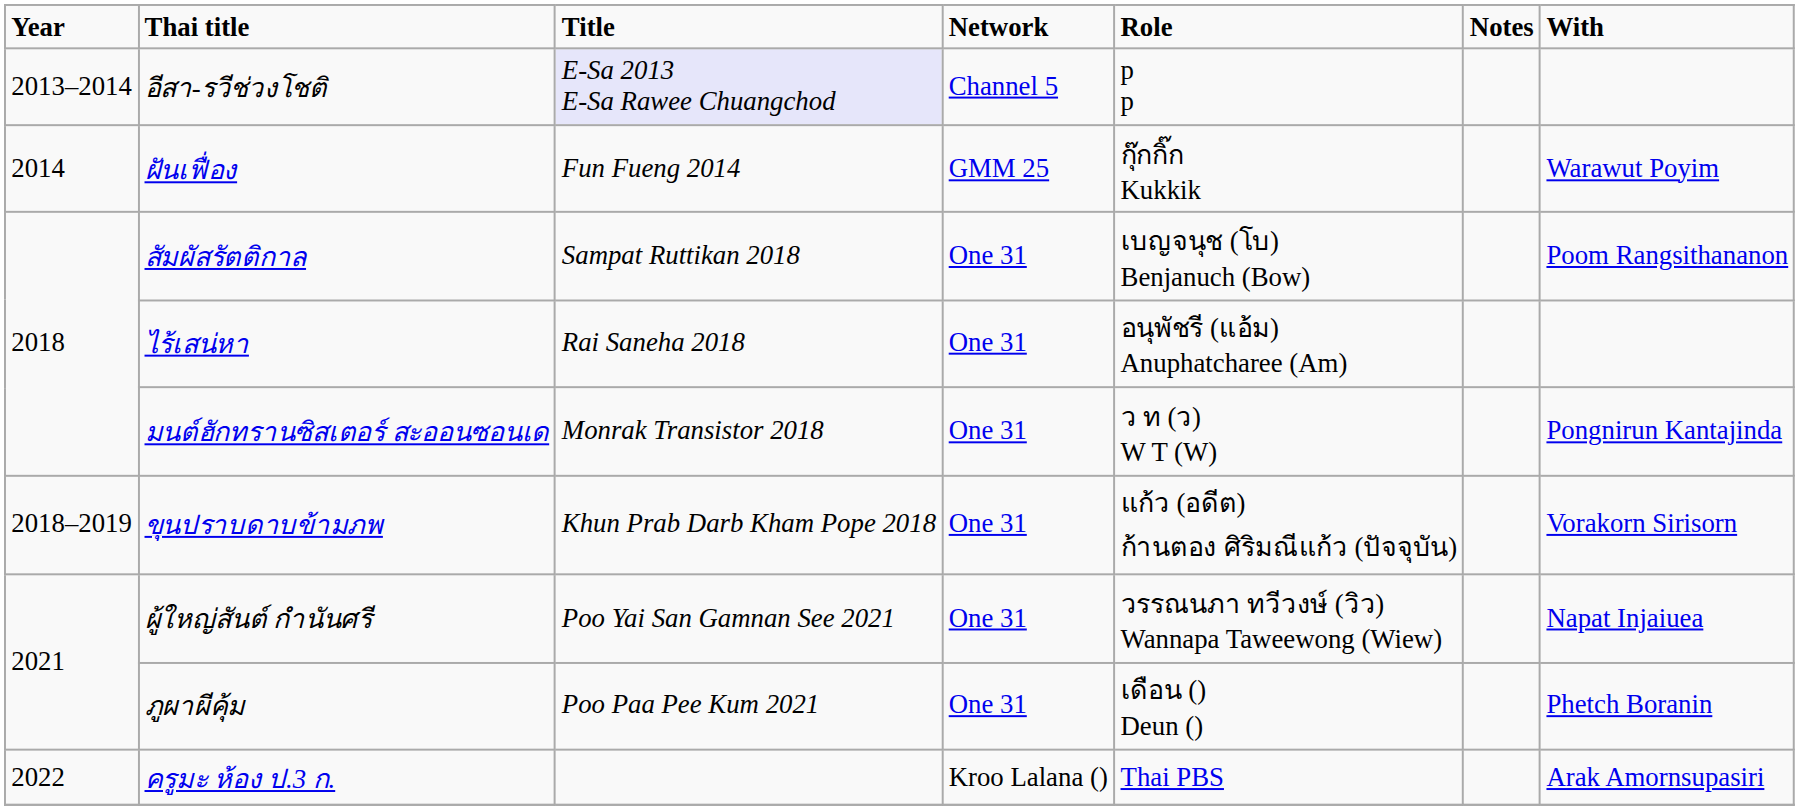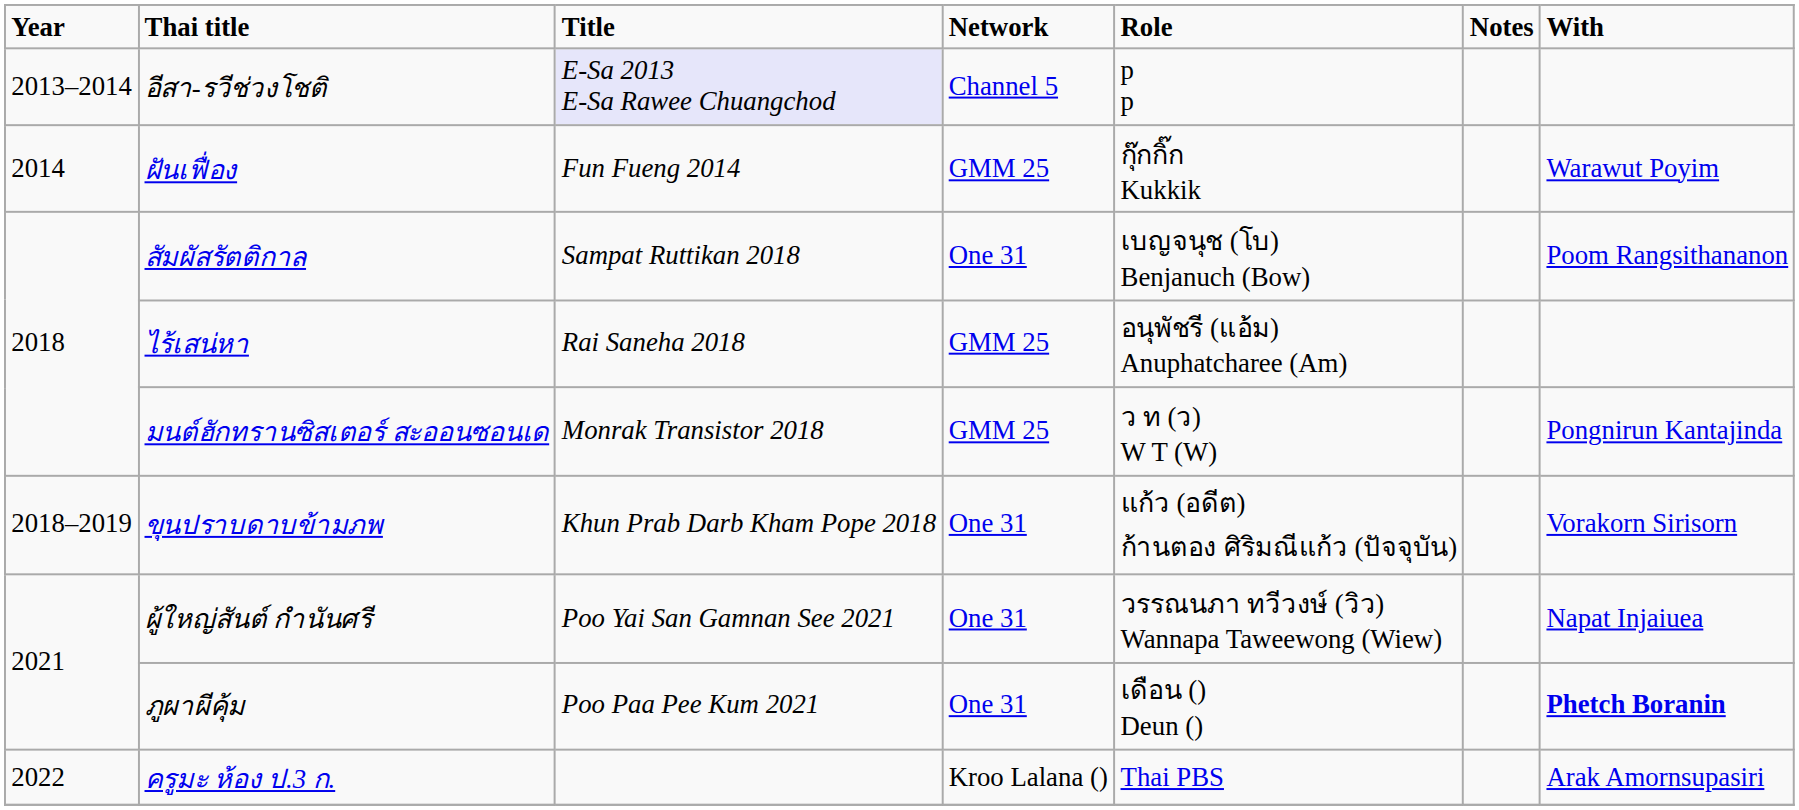ไร้เสน่หา | Network: One 31 -> GMM 25
มนต์ฮักทรานซิสเตอร์ สะออนซอนเด | Network: One 31 -> GMM 25
ภูผาผีคุ้ม | With: normal -> bold
